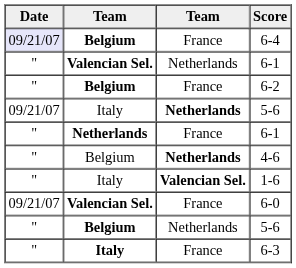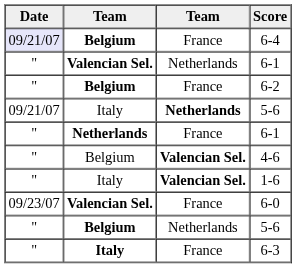4-6 | column 3: Netherlands -> Valencian Sel.
6-0 | Date: 09/21/07 -> 09/23/07
